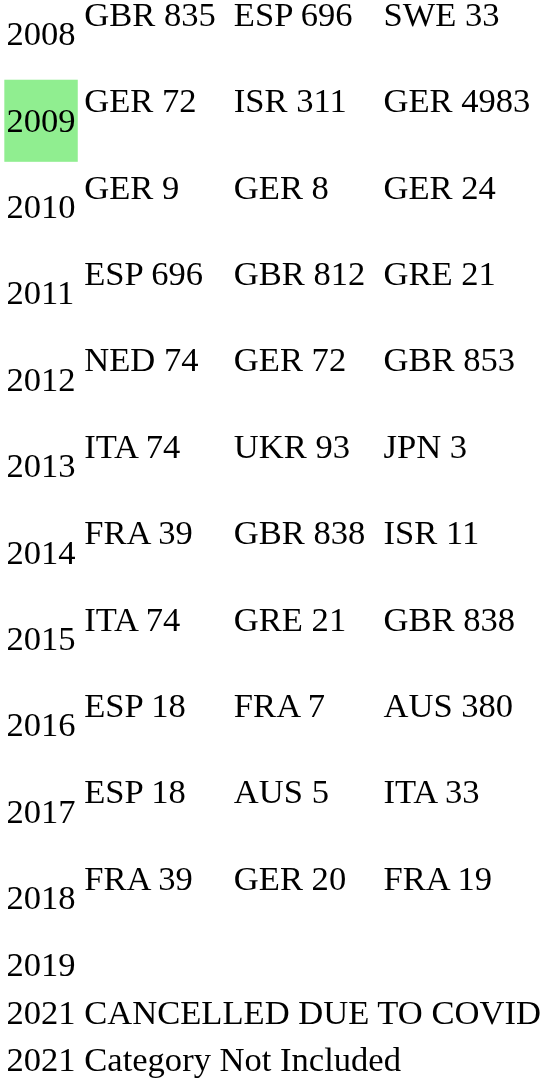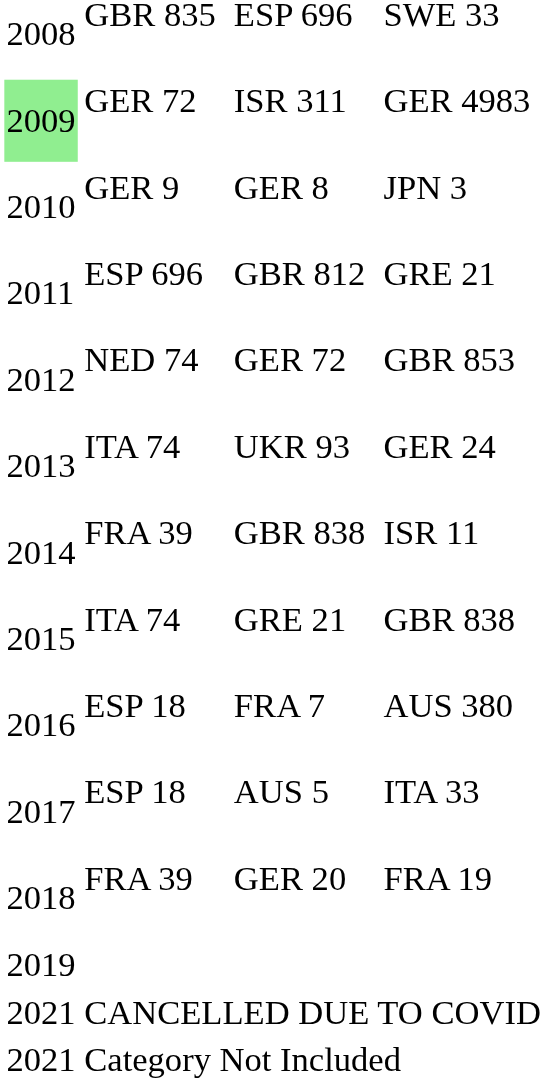GER 8 | column 4: GER 24 -> JPN 3
UKR 93 | column 4: JPN 3 -> GER 24
